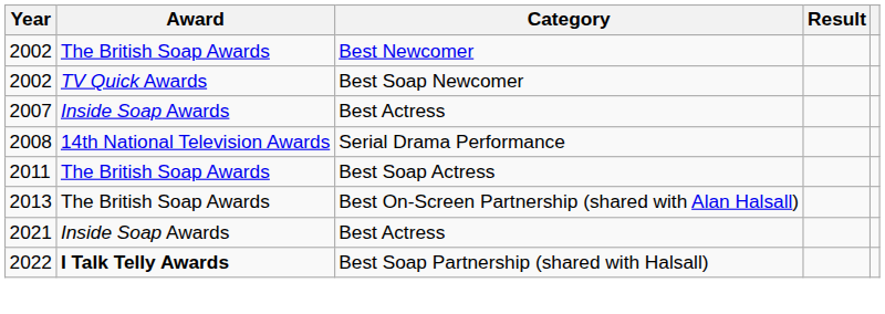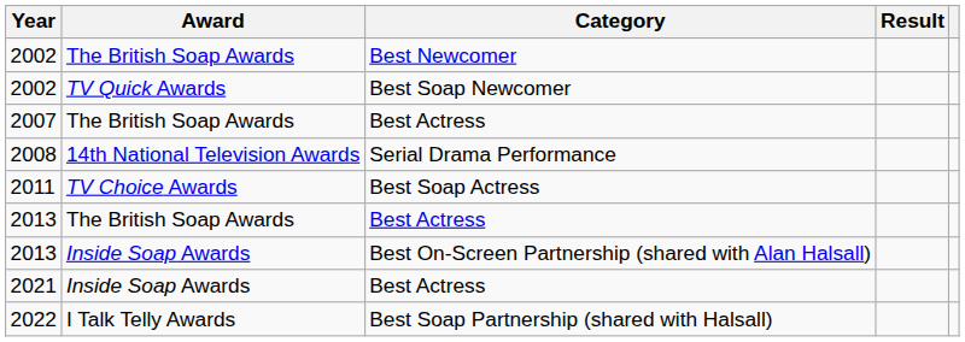2007 | Award: Inside Soap Awards -> The British Soap Awards
2011 | Award: The British Soap Awards -> TV Choice Awards
+ row: 2013 | The British Soap Awards | Best Actress
2013 / Best On-Screen Partnership (shared with Alan Halsall) | Award: The British Soap Awards -> Inside Soap Awards
2022 | Award: bold -> normal
